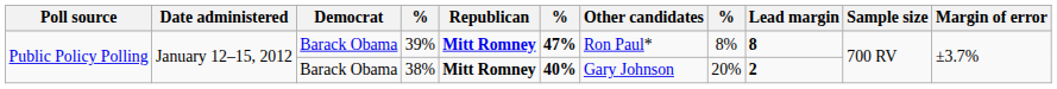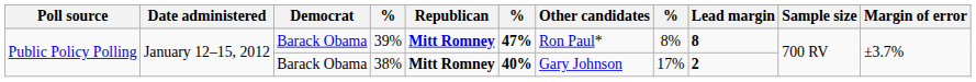38% | column 8: 20% -> 17%
